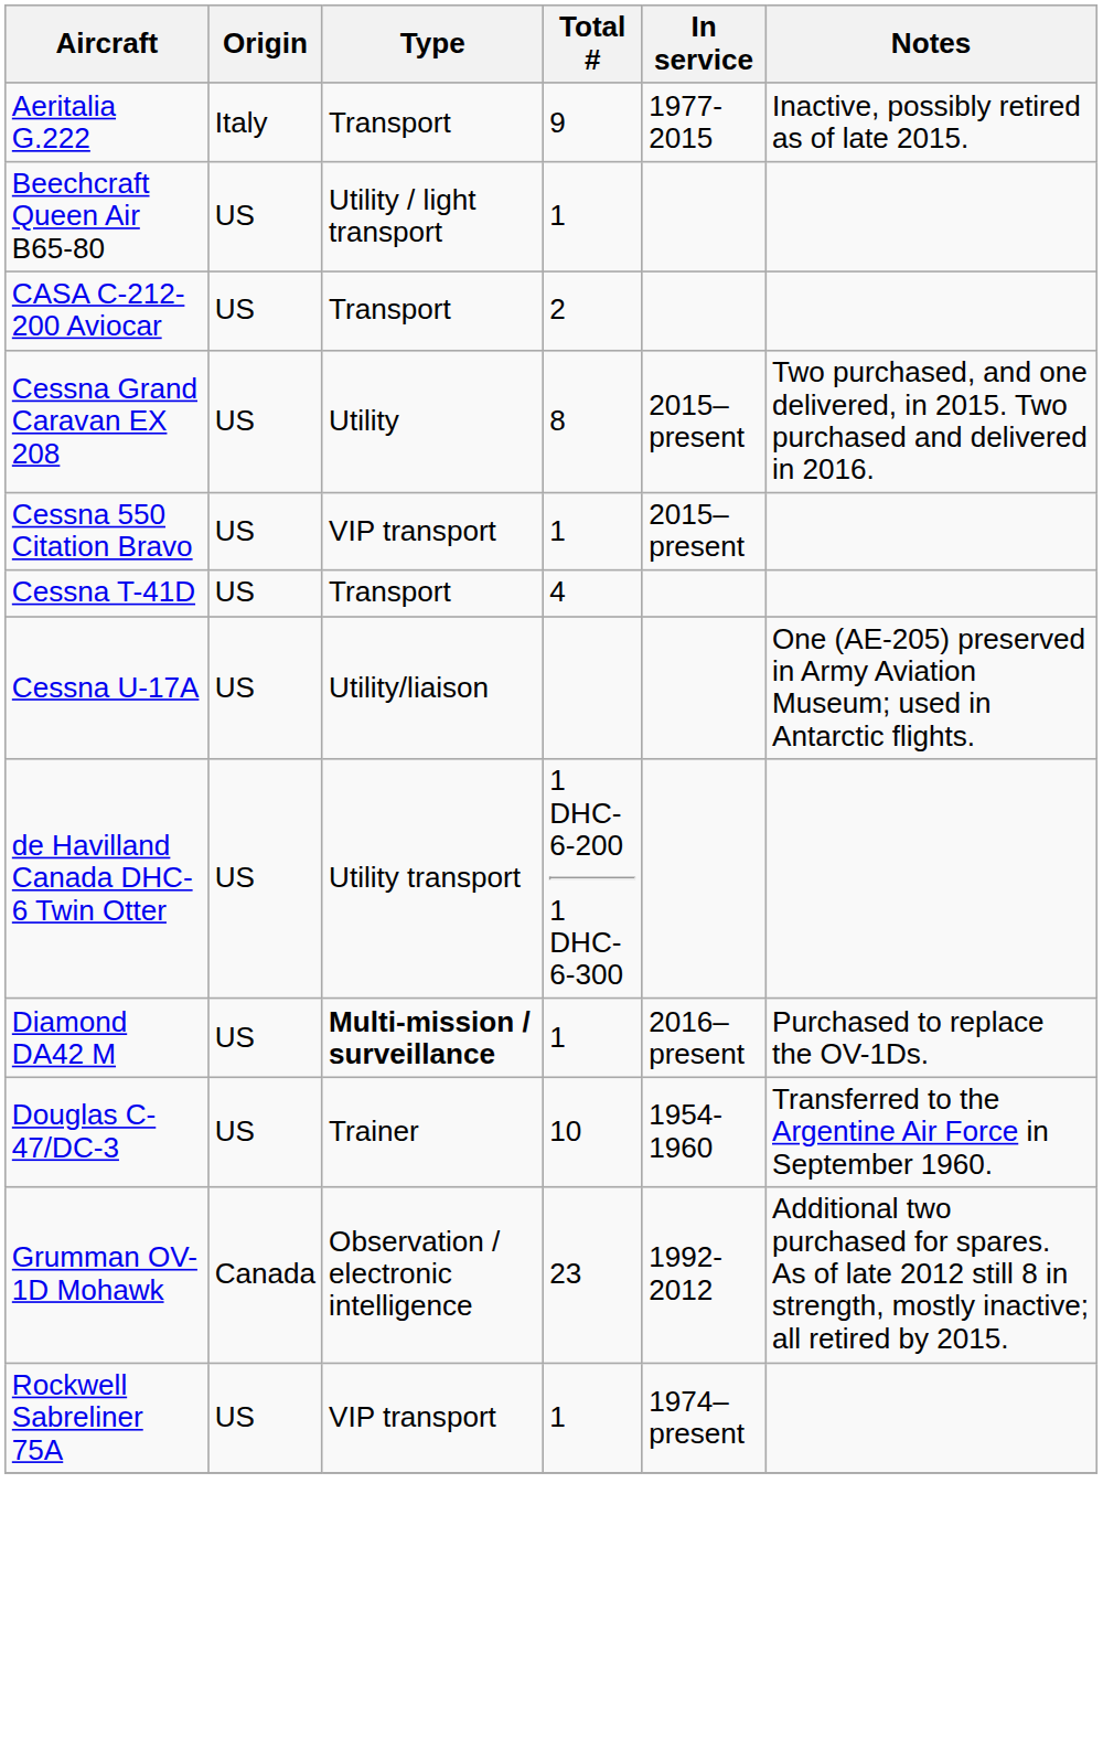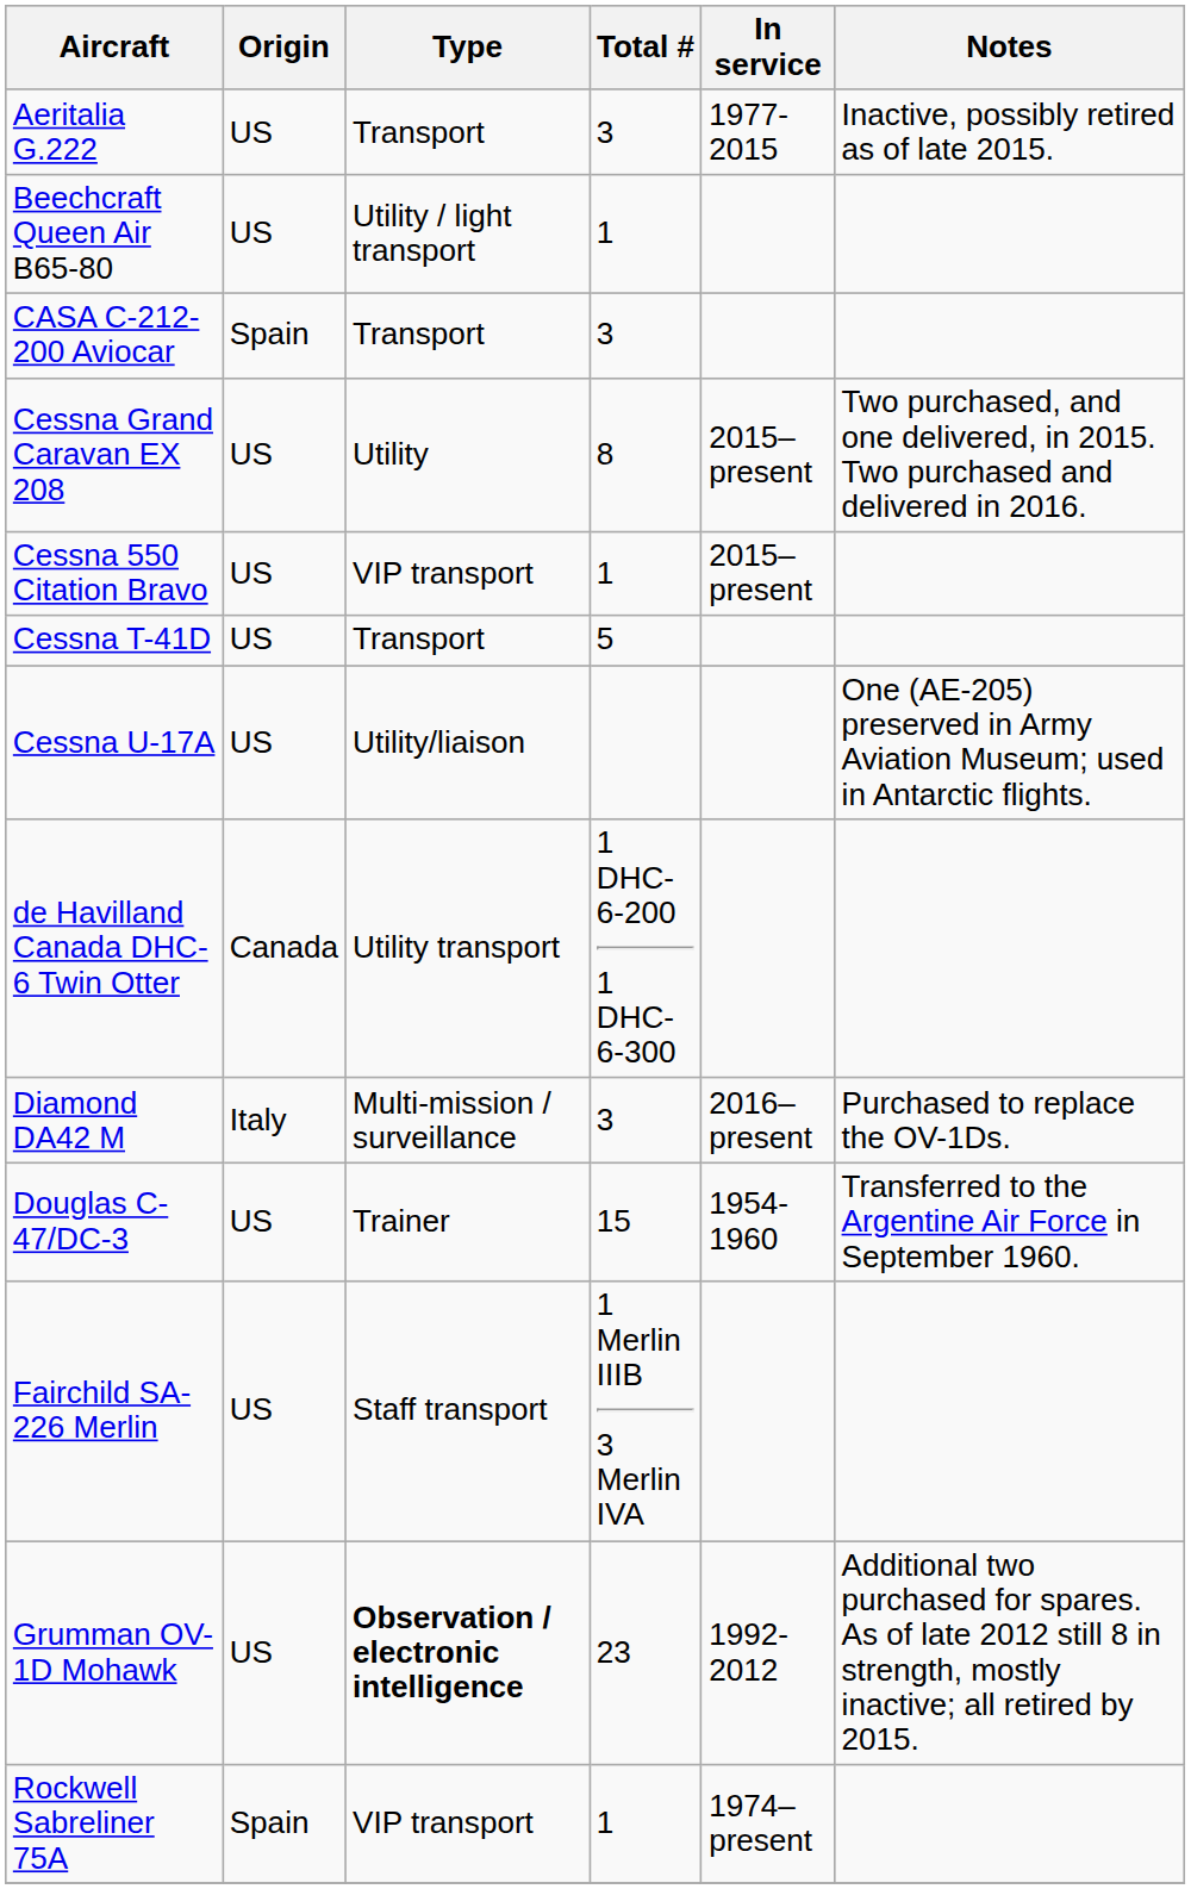Aeritalia G.222 | Origin: Italy -> US
Aeritalia G.222 | Total #: 9 -> 3
CASA C-212-200 Aviocar | Origin: US -> Spain
CASA C-212-200 Aviocar | Total #: 2 -> 3
Cessna T-41D | Total #: 4 -> 5
de Havilland Canada DHC-6 Twin Otter | Origin: US -> Canada
Diamond DA42 M | Origin: US -> Italy
Diamond DA42 M | Type: bold -> normal
Diamond DA42 M | Total #: 1 -> 3
Douglas C-47/DC-3 | Total #: 10 -> 15
+ row: Fairchild SA-226 Merlin | US | Staff transport | 1 Merlin IIIB 3 Merlin IVA
Grumman OV-1D Mohawk | Origin: Canada -> US
Grumman OV-1D Mohawk | Type: normal -> bold
Rockwell Sabreliner 75A | Origin: US -> Spain
